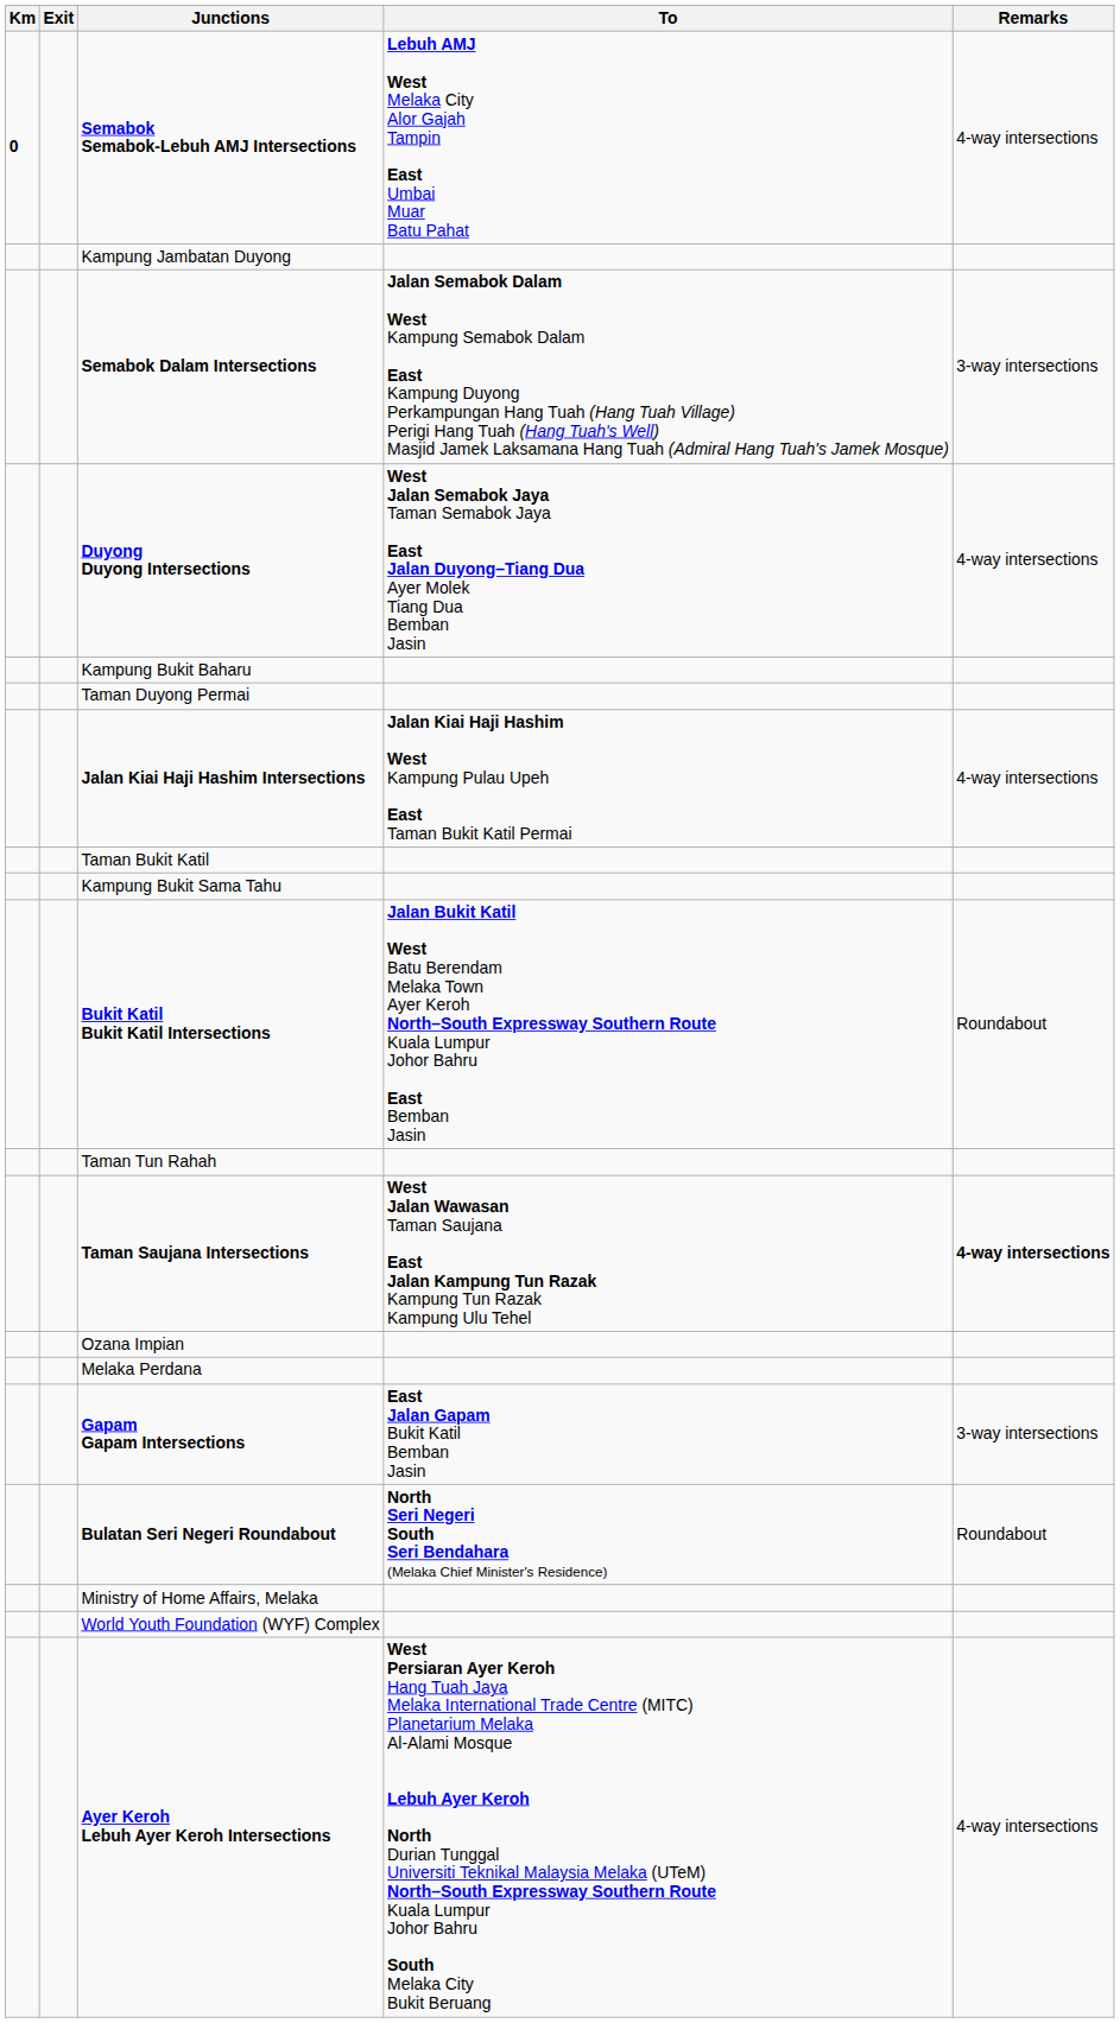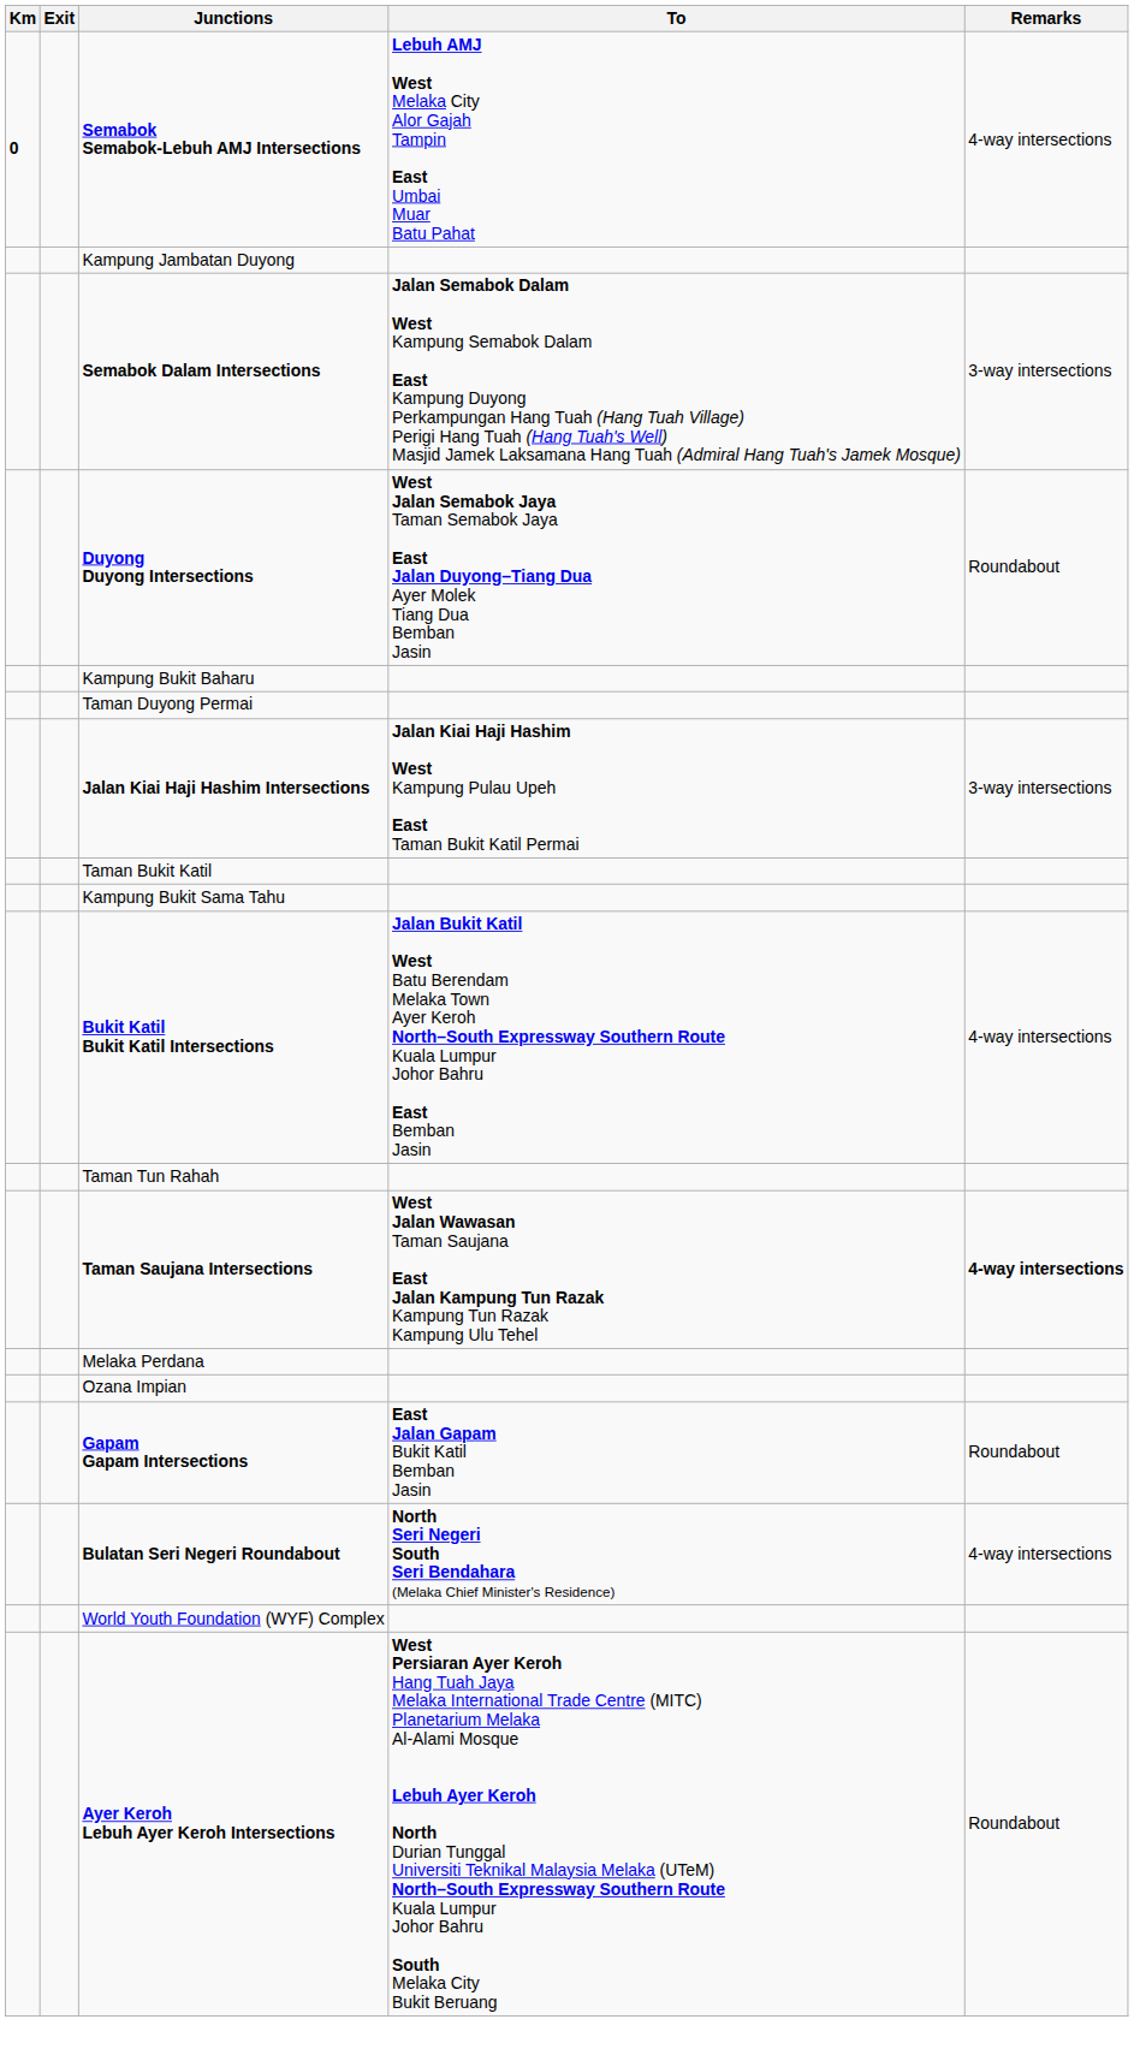Duyong Duyong Intersections | Remarks: 4-way intersections -> Roundabout
Jalan Kiai Haji Hashim Intersections | Remarks: 4-way intersections -> 3-way intersections
Bukit Katil Bukit Katil Intersections | Remarks: Roundabout -> 4-way intersections
rows swapped: Ozana Impian <-> Melaka Perdana
Gapam Gapam Intersections | Remarks: 3-way intersections -> Roundabout
Bulatan Seri Negeri Roundabout | Remarks: Roundabout -> 4-way intersections
- row: Ministry of Home Affairs, Melaka
Ayer Keroh Lebuh Ayer Keroh Intersections | Remarks: 4-way intersections -> Roundabout
